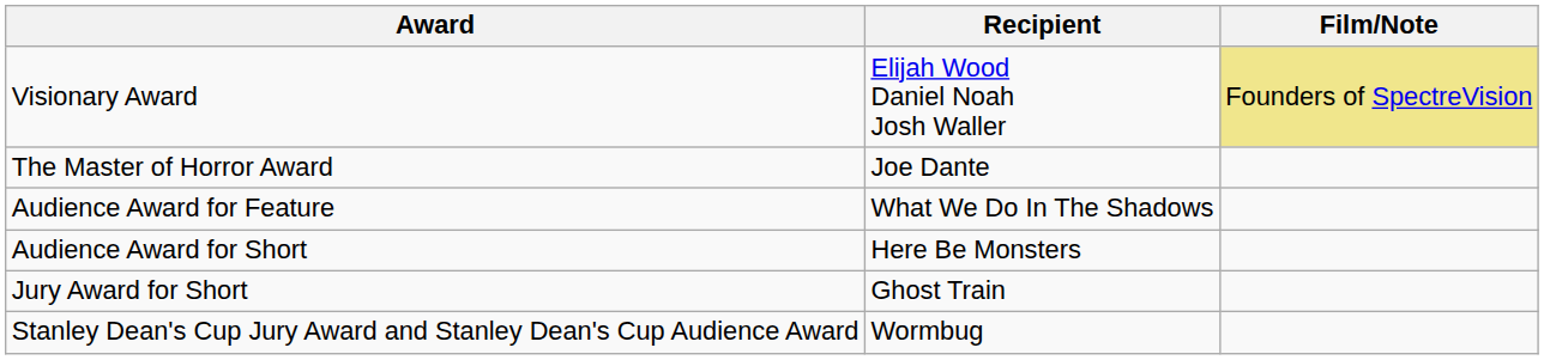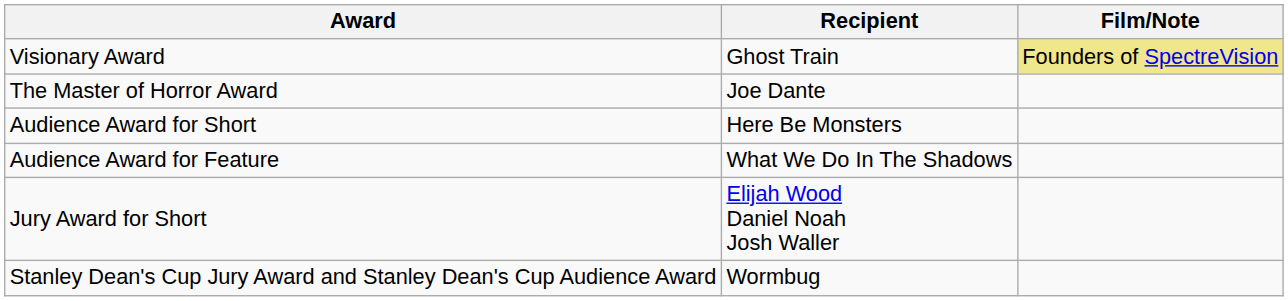Visionary Award | Recipient: Elijah Wood Daniel Noah Josh Waller -> Ghost Train
rows swapped: Audience Award for Feature <-> Audience Award for Short
Jury Award for Short | Recipient: Ghost Train -> Elijah Wood Daniel Noah Josh Waller
